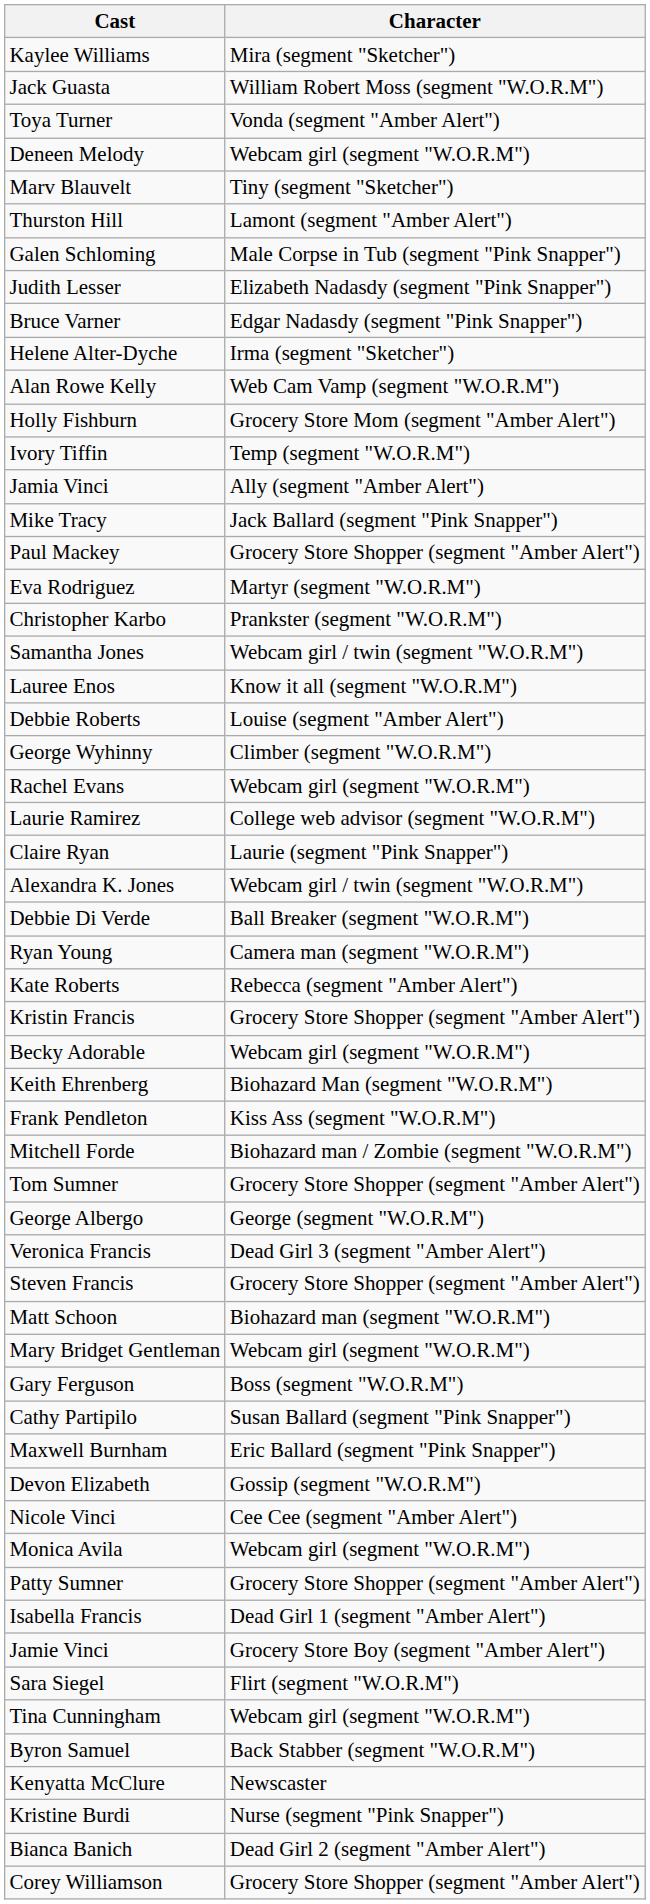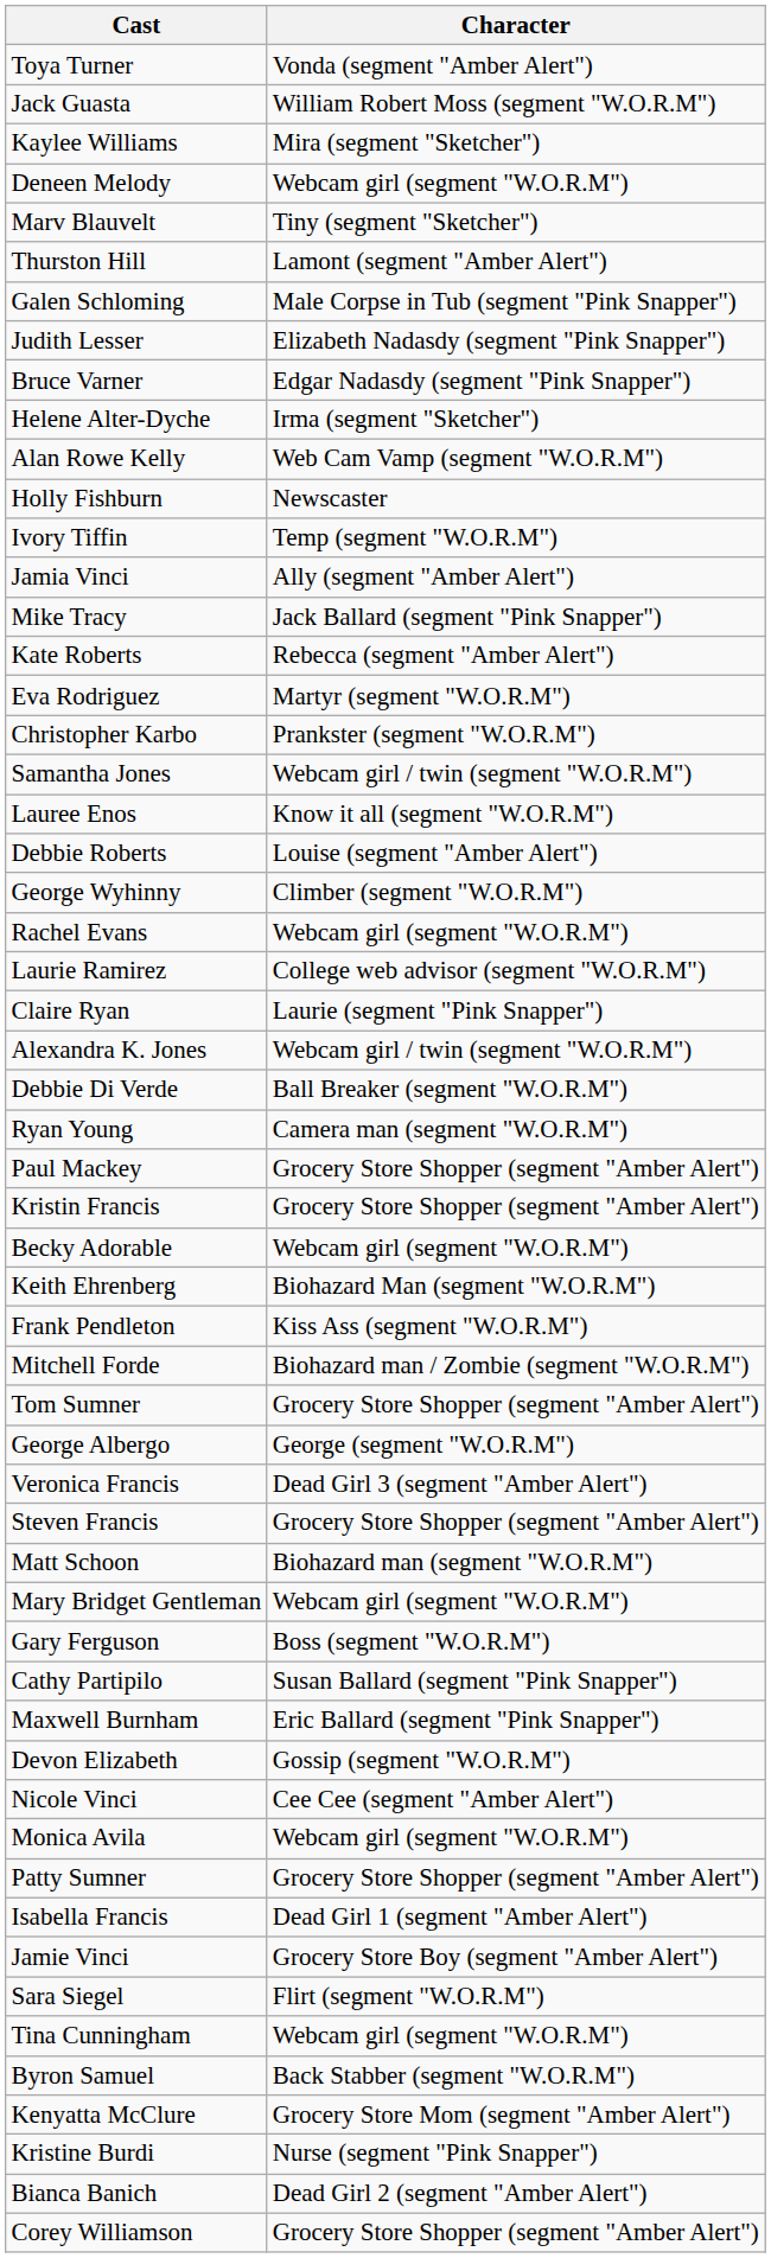rows swapped: Kaylee Williams <-> Toya Turner
Holly Fishburn | Character: Grocery Store Mom (segment "Amber Alert") -> Newscaster
rows swapped: Kate Roberts <-> Paul Mackey
Kenyatta McClure | Character: Newscaster -> Grocery Store Mom (segment "Amber Alert")
